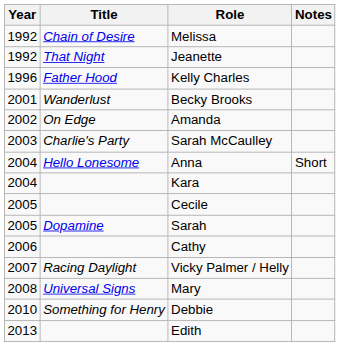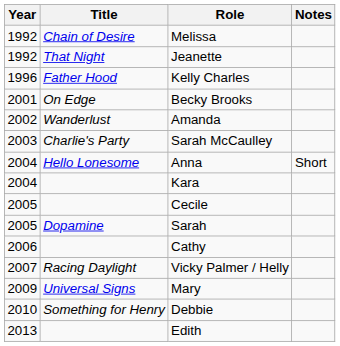Becky Brooks | Title: Wanderlust -> On Edge
Amanda | Title: On Edge -> Wanderlust
Mary | Year: 2008 -> 2009
